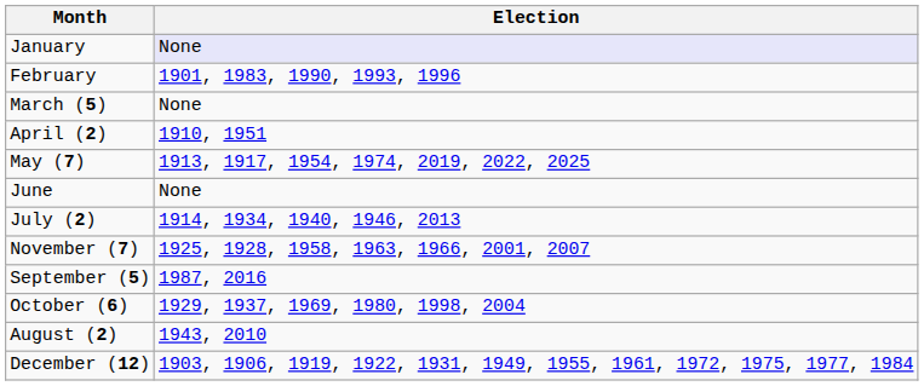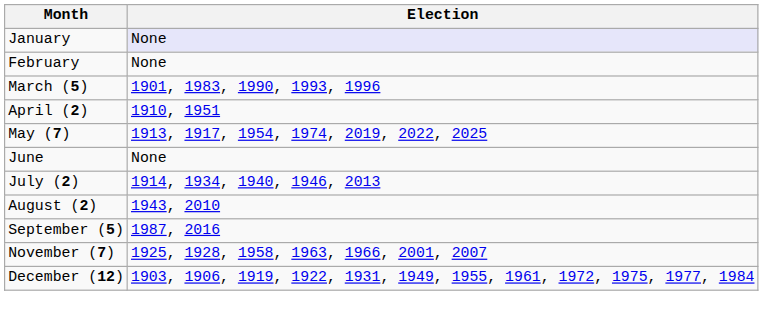February | Election: 1901, 1983, 1990, 1993, 1996 -> None
March (5) | Election: None -> 1901, 1983, 1990, 1993, 1996
rows swapped: August (2) <-> November (7)
- row: October (6) | 1929, 1937, 1969, 1980, 1998, 2004
